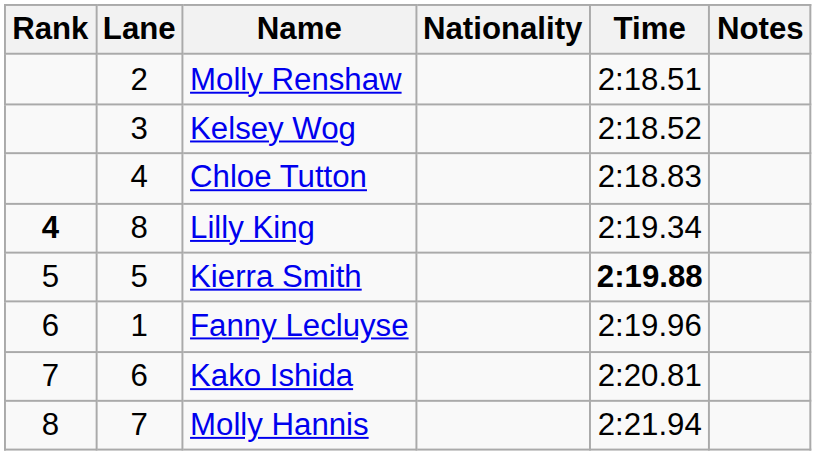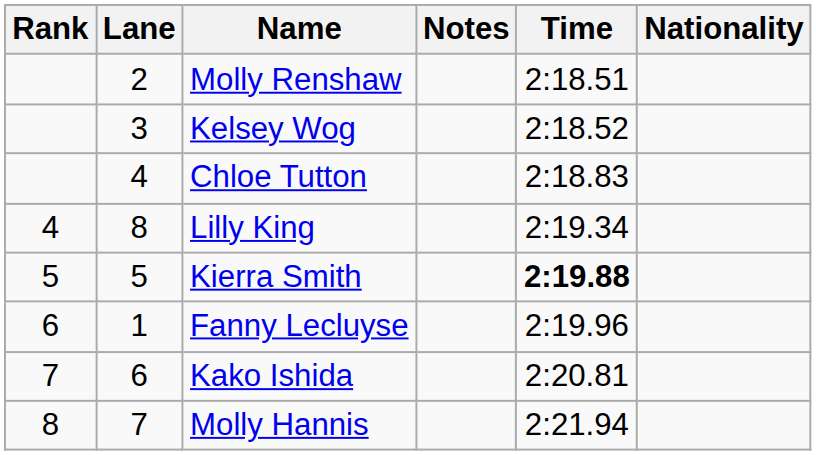columns swapped: Nationality <-> Notes
Lilly King | Rank: bold -> normal
